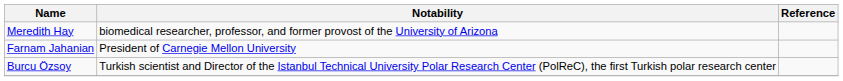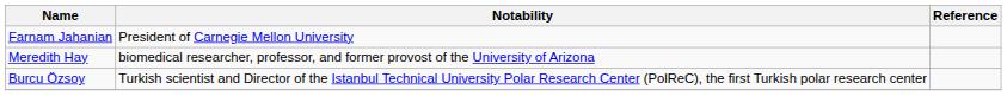rows swapped: Meredith Hay <-> Farnam Jahanian
